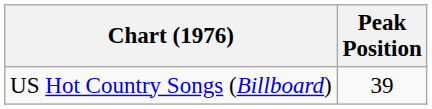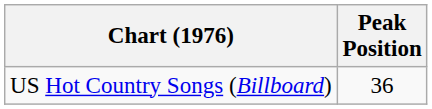US Hot Country Songs (Billboard) | Peak Position: 39 -> 36
